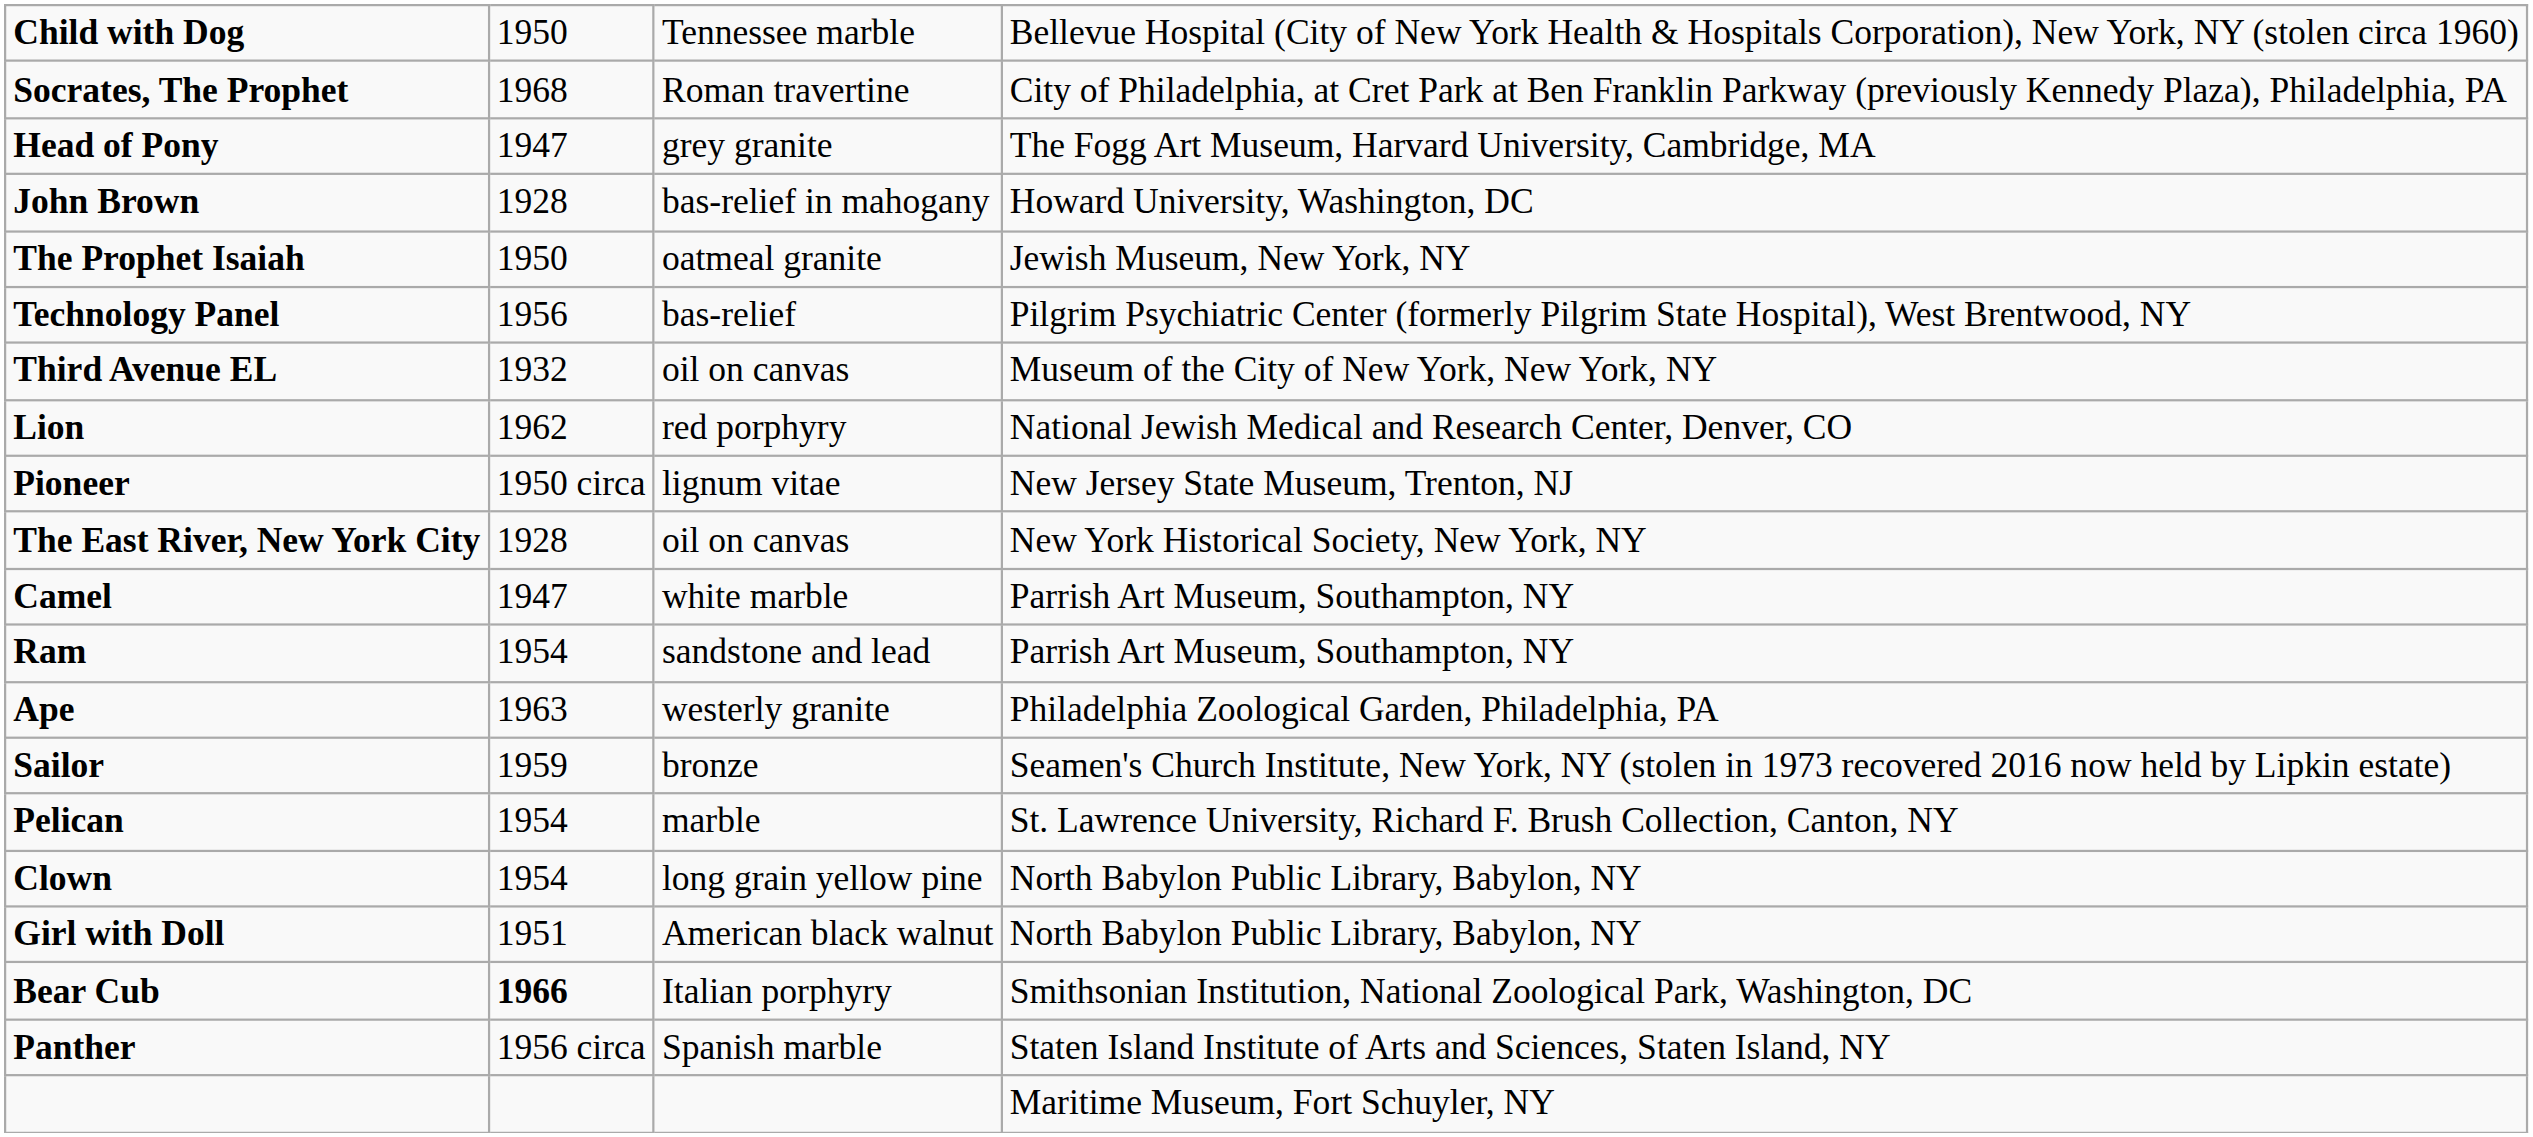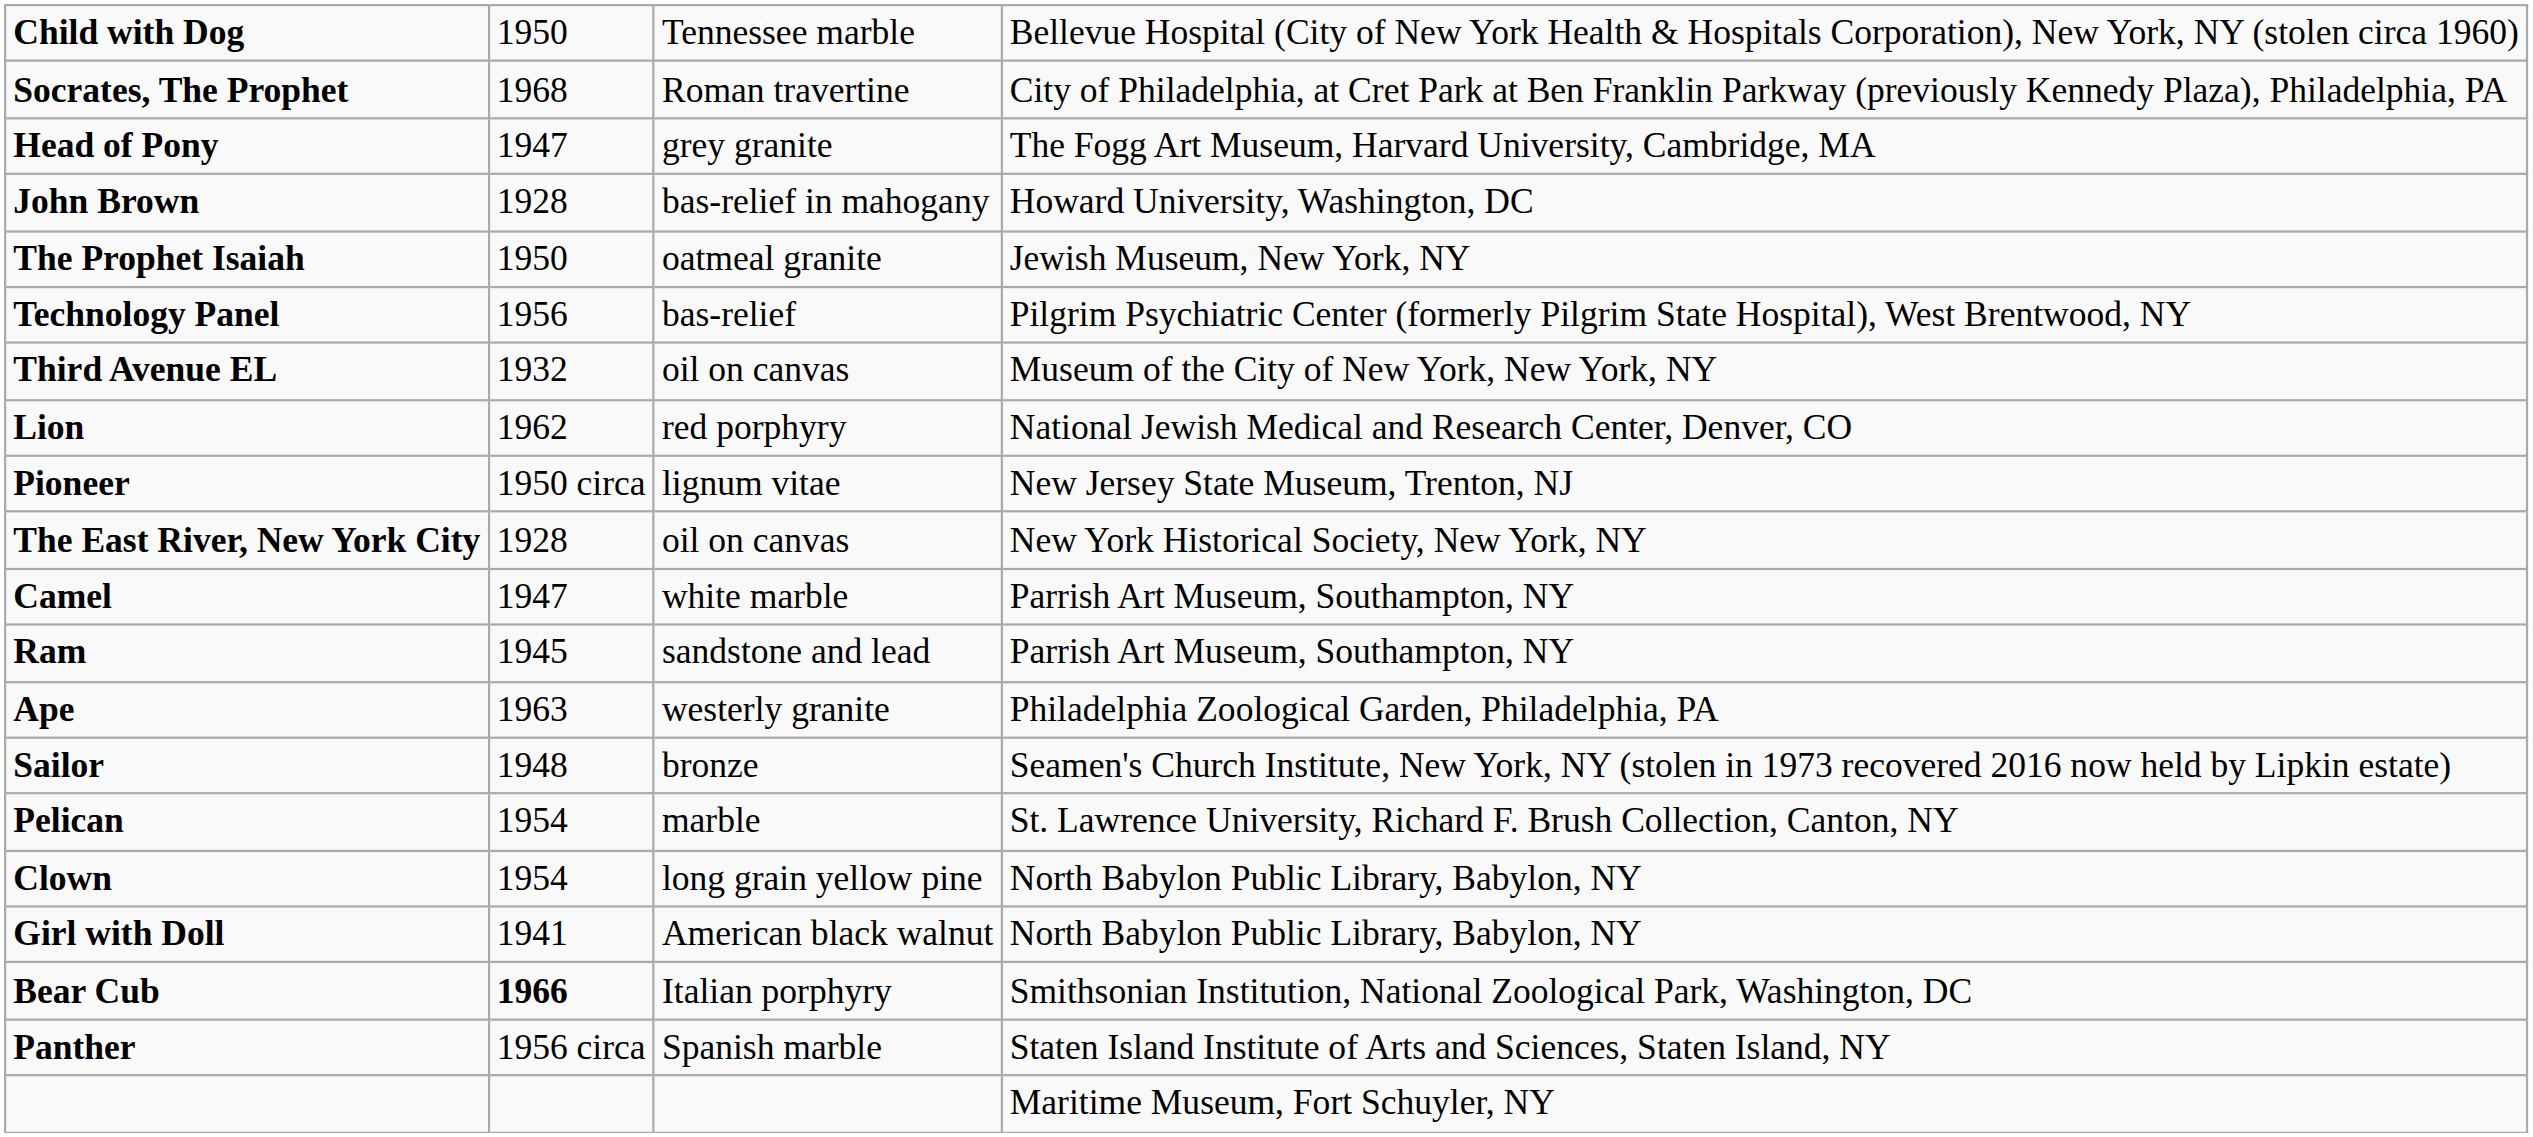Ram | column 2: 1954 -> 1945
Sailor | column 2: 1959 -> 1948
Girl with Doll | column 2: 1951 -> 1941
